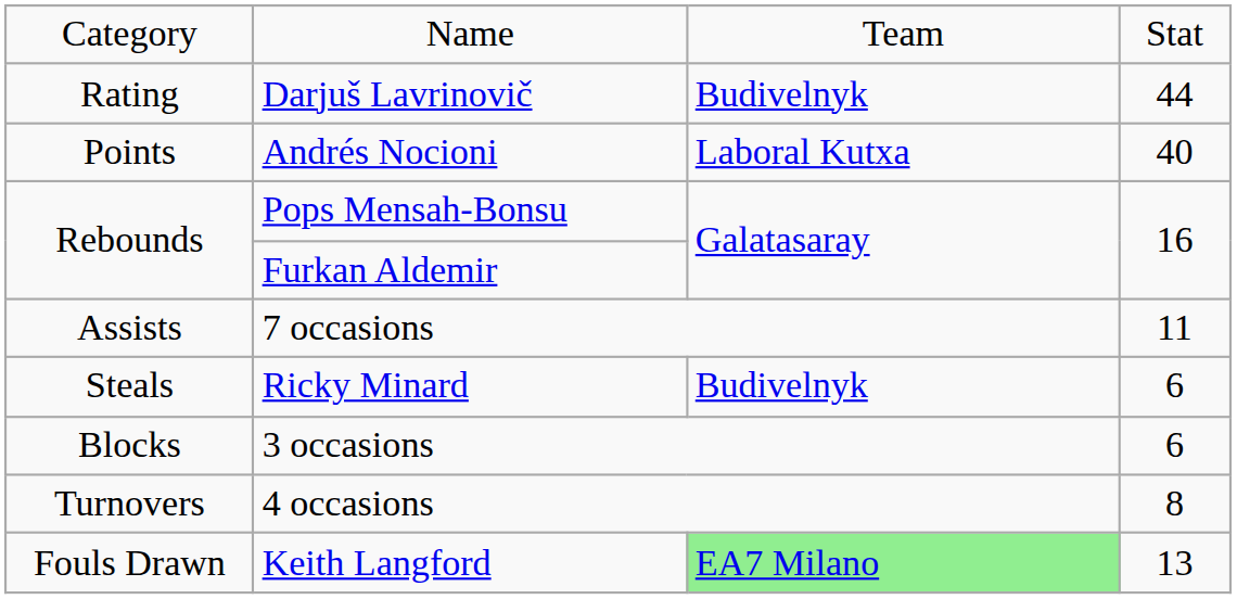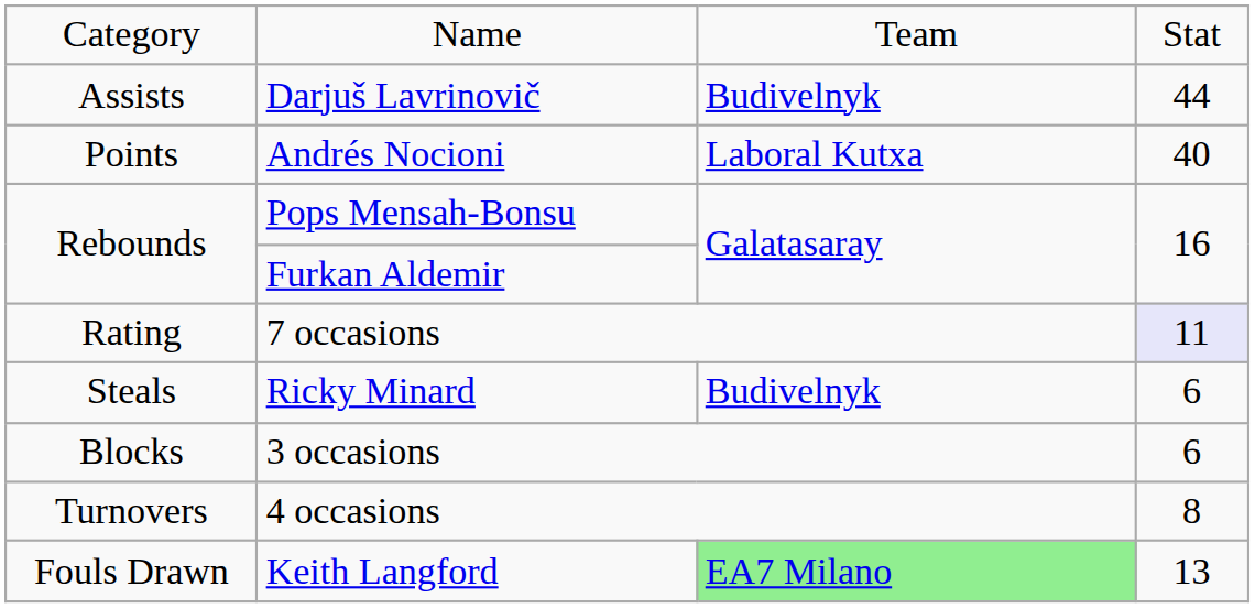Darjuš Lavrinovič | column 1: Rating -> Assists
7 occasions | column 1: Assists -> Rating
7 occasions | column 4: no background -> lavender background
